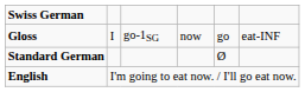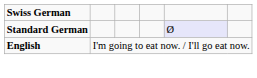- row: Gloss | I | go-1SG | now | go | eat-INF
Standard German | column 5: no background -> lavender background
